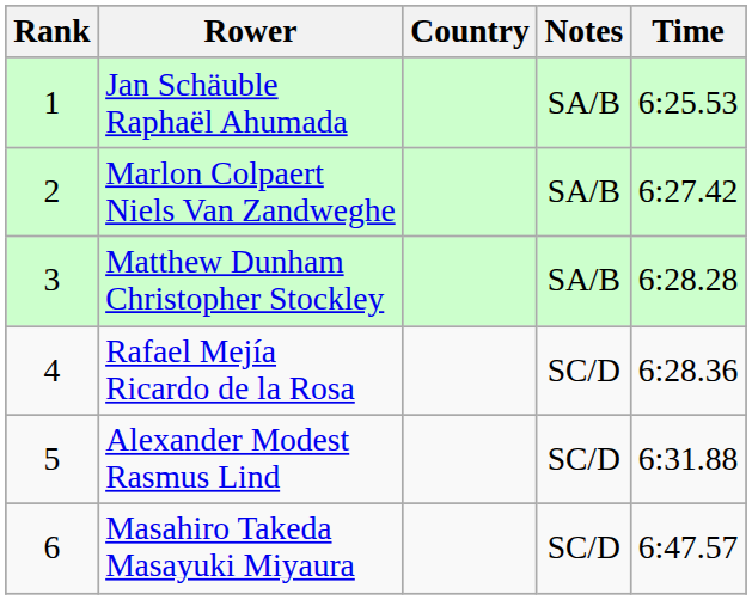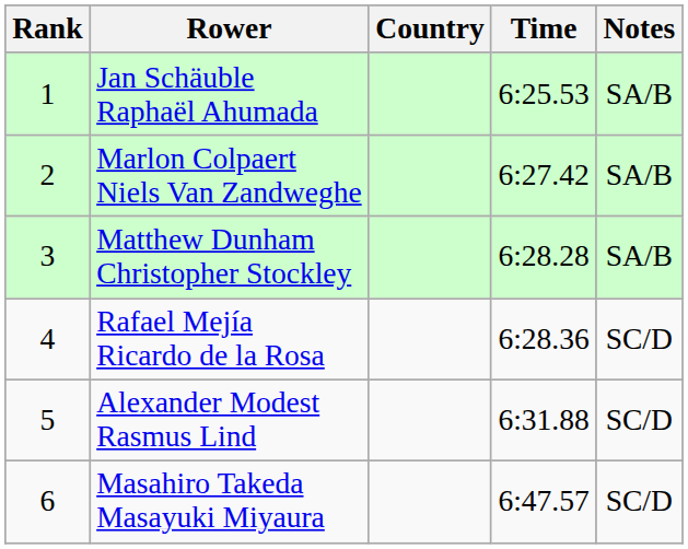columns swapped: Time <-> Notes
